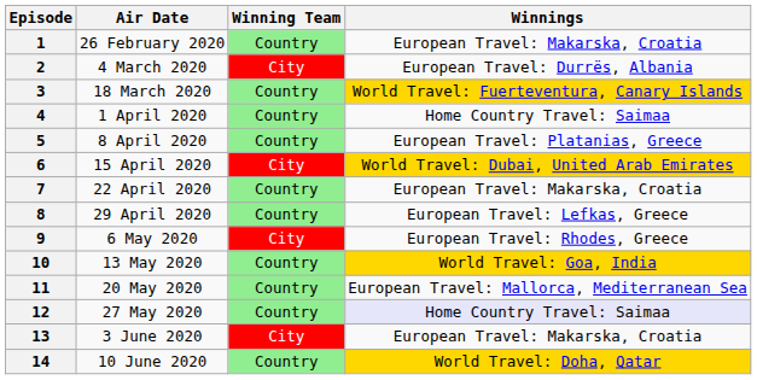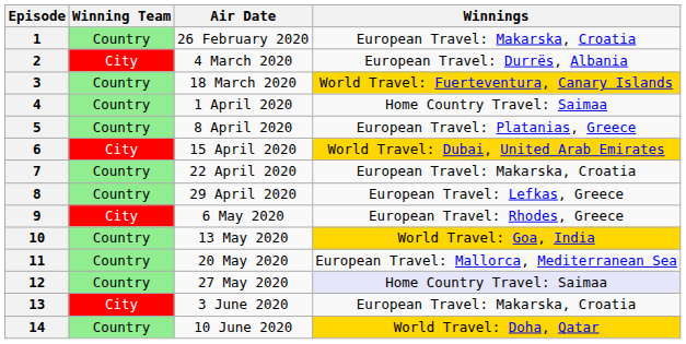columns swapped: Air Date <-> Winning Team
